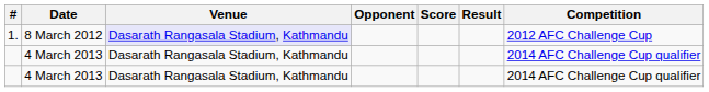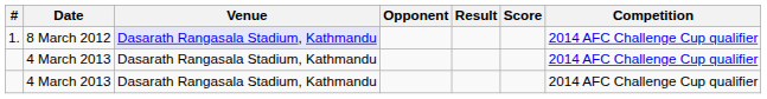columns swapped: Score <-> Result
1. | Competition: 2012 AFC Challenge Cup -> 2014 AFC Challenge Cup qualifier
